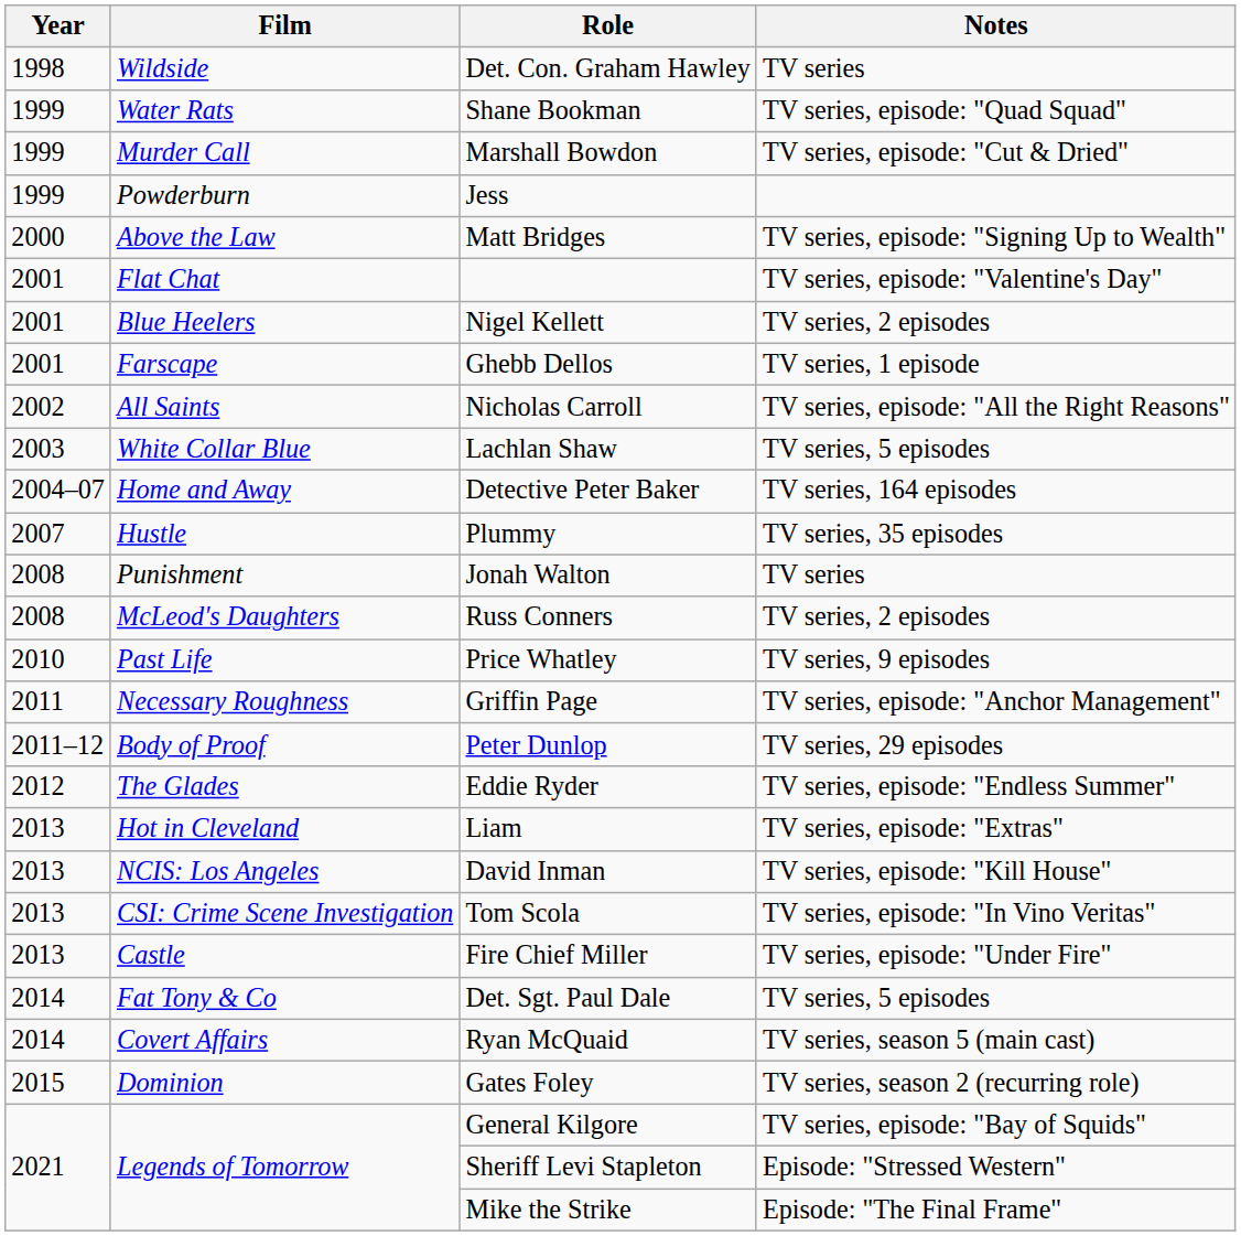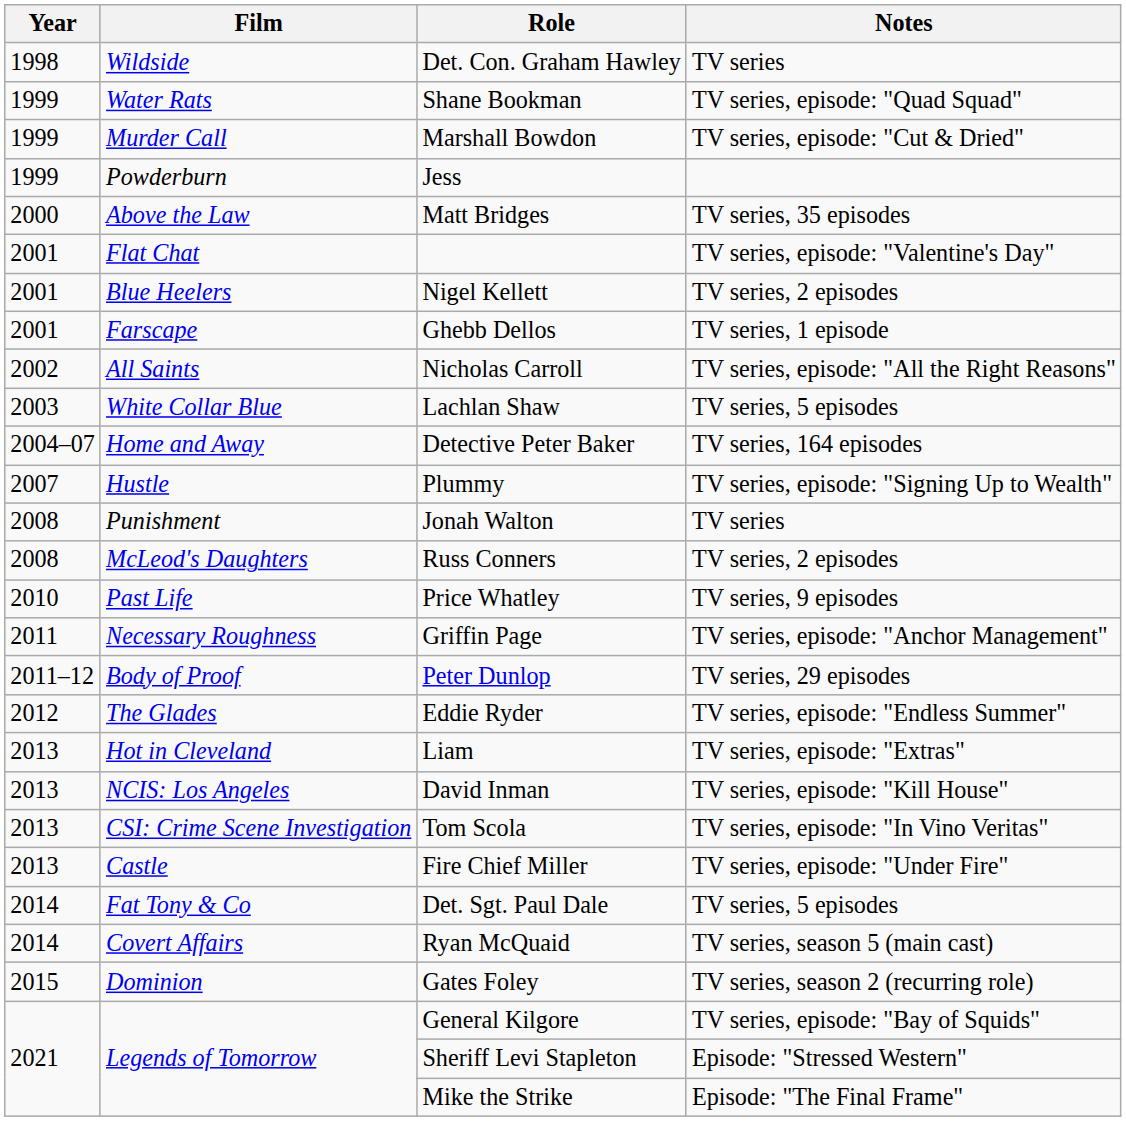Matt Bridges | Notes: TV series, episode: "Signing Up to Wealth" -> TV series, 35 episodes
Plummy | Notes: TV series, 35 episodes -> TV series, episode: "Signing Up to Wealth"
